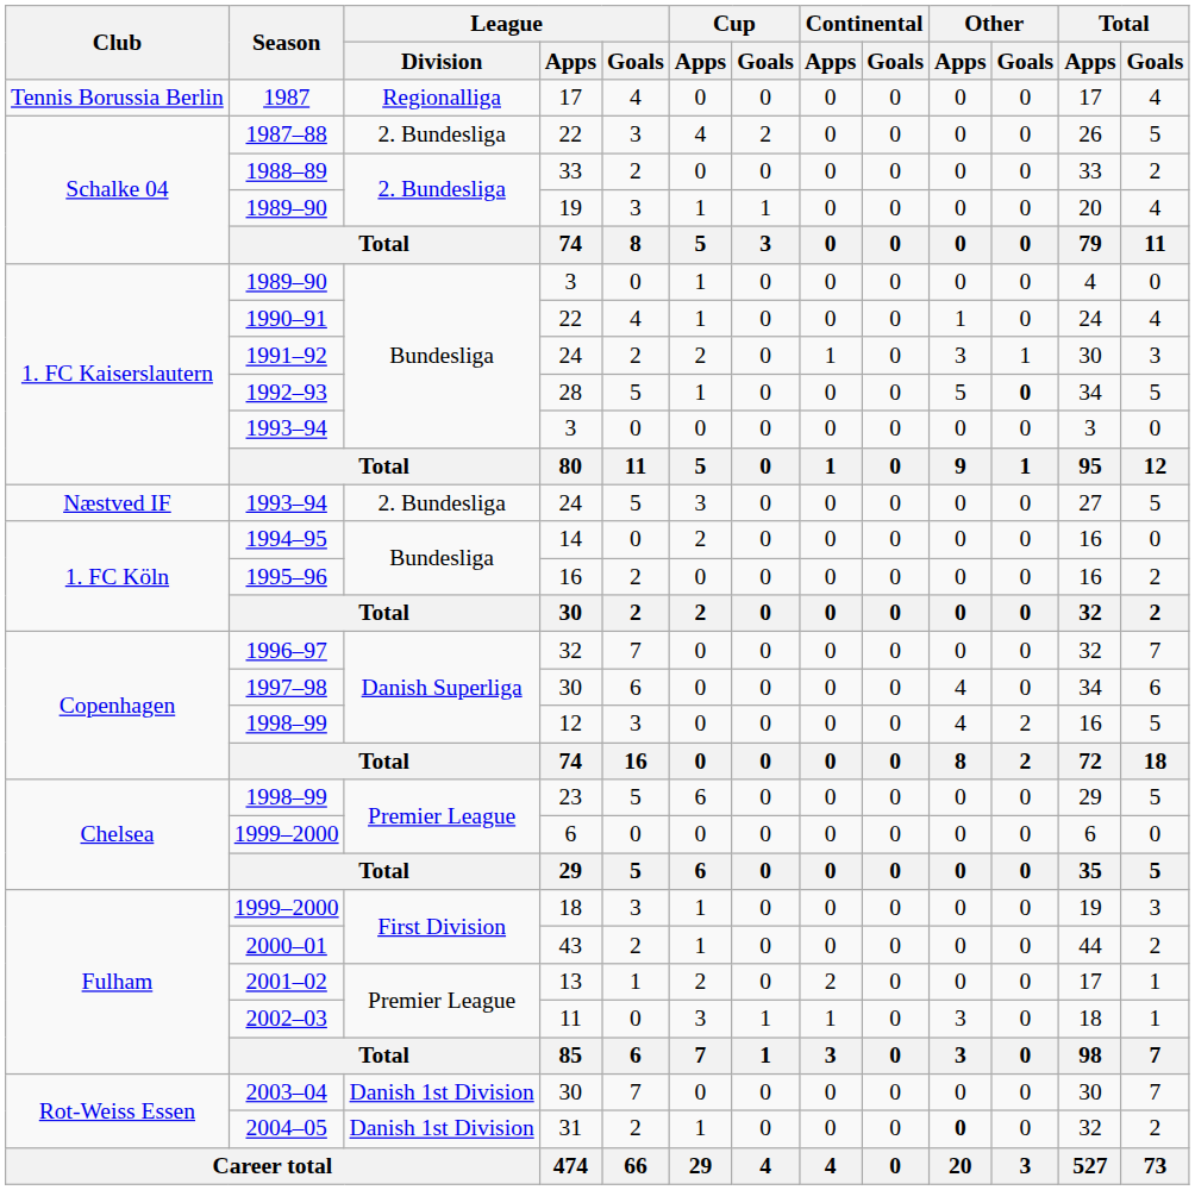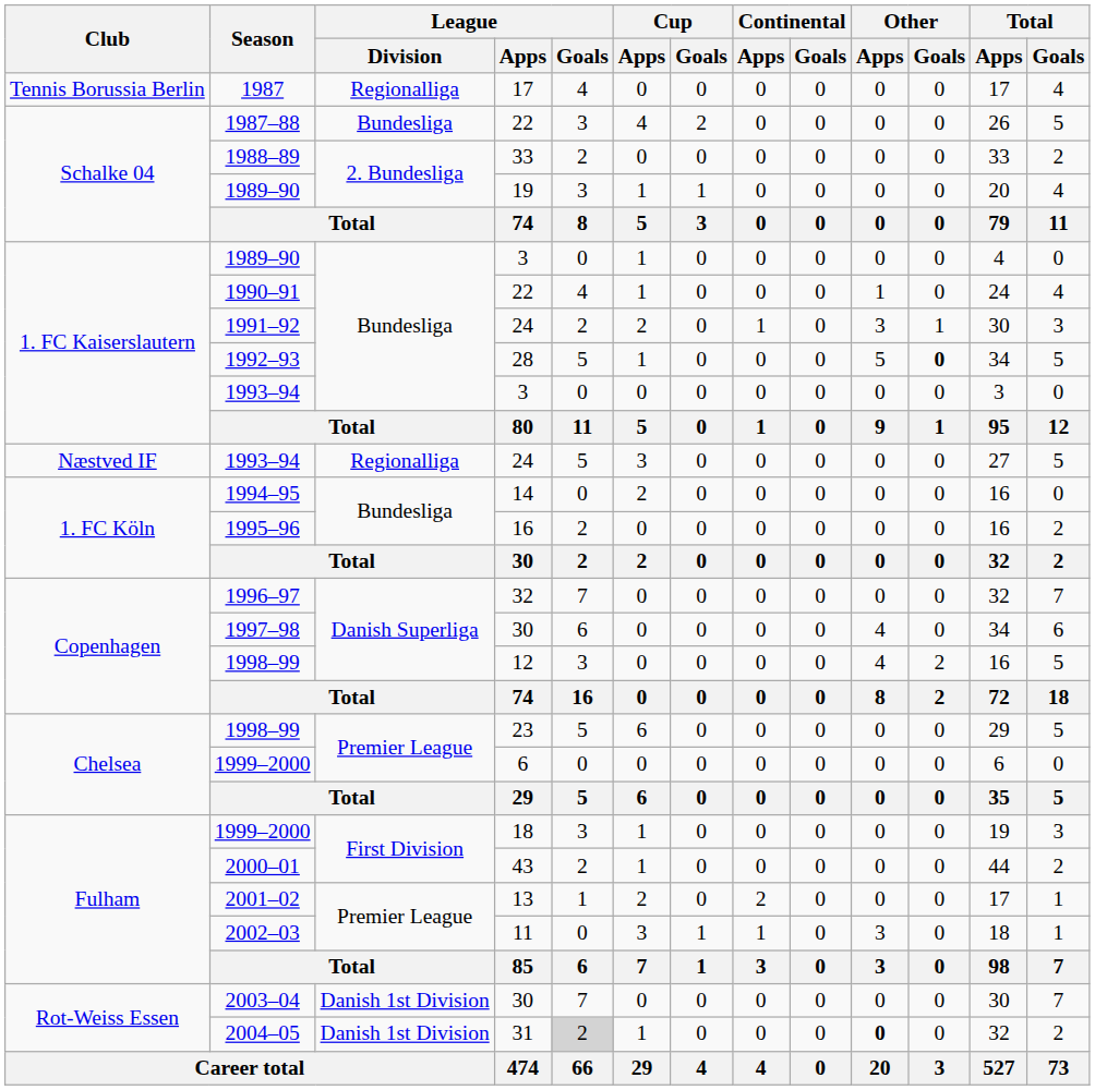1987–88 | League / Division: 2. Bundesliga -> Bundesliga
1993–94 / 24 | League / Division: 2. Bundesliga -> Regionalliga
2004–05 | League / Goals: no background -> lightgrey background
